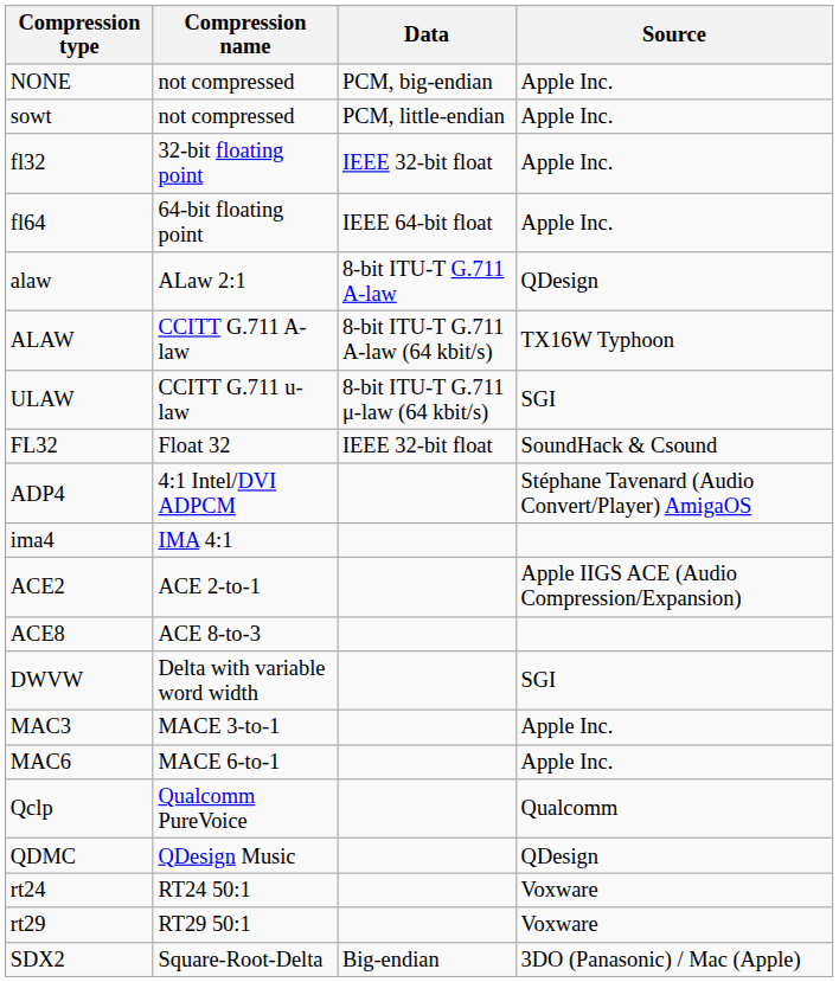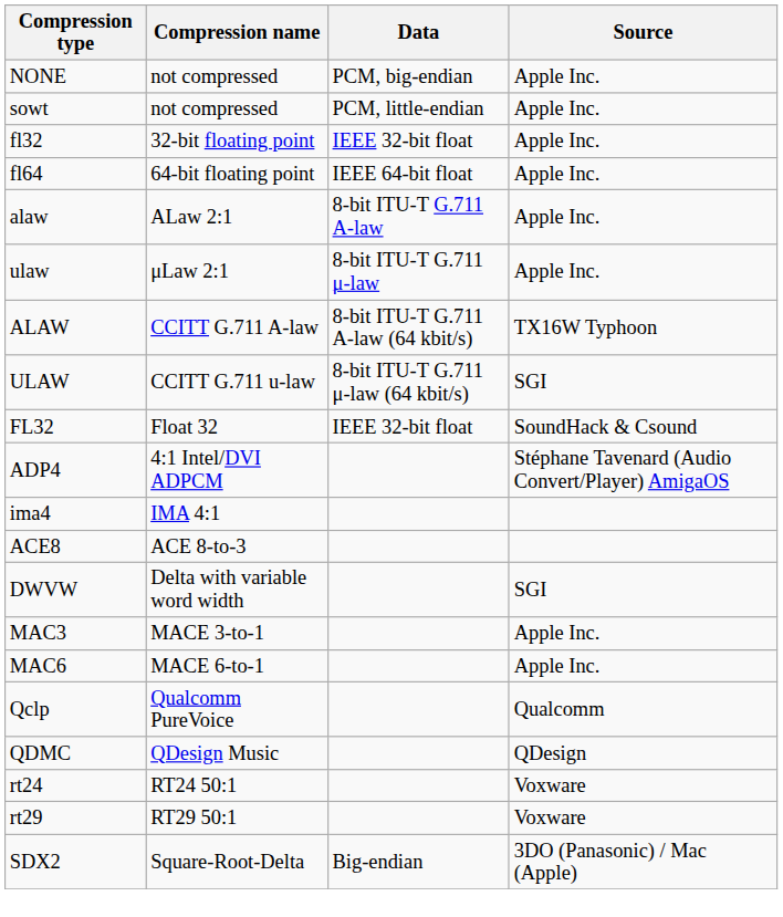alaw | Source: QDesign -> Apple Inc.
+ row: ulaw | μLaw 2:1 | 8-bit ITU-T G.711 μ-law | Apple Inc.
- row: ACE2 | ACE 2-to-1 | Apple IIGS ACE (Audio Compression/Expansion)
